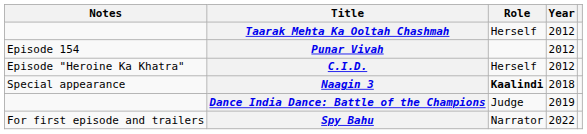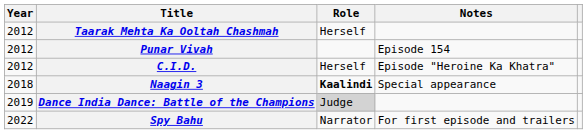columns swapped: Year <-> Notes
Dance India Dance: Battle of the Champions | Role: no background -> lightgrey background
